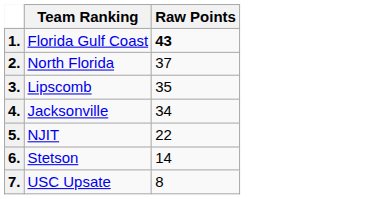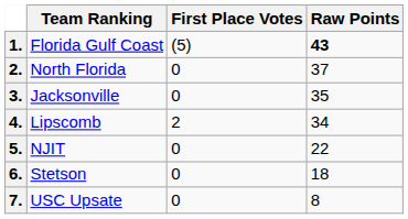+ column: First Place Votes | (5) | 0 | 0 | 2 | 0 | 0 | 0
3. | Team Ranking: Lipscomb -> Jacksonville
4. | Team Ranking: Jacksonville -> Lipscomb
6. | Raw Points: 14 -> 18
